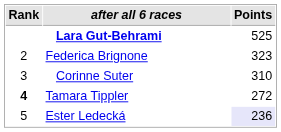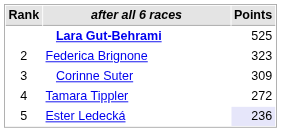Corinne Suter | Points: 310 -> 309
Tamara Tippler | Rank: bold -> normal
